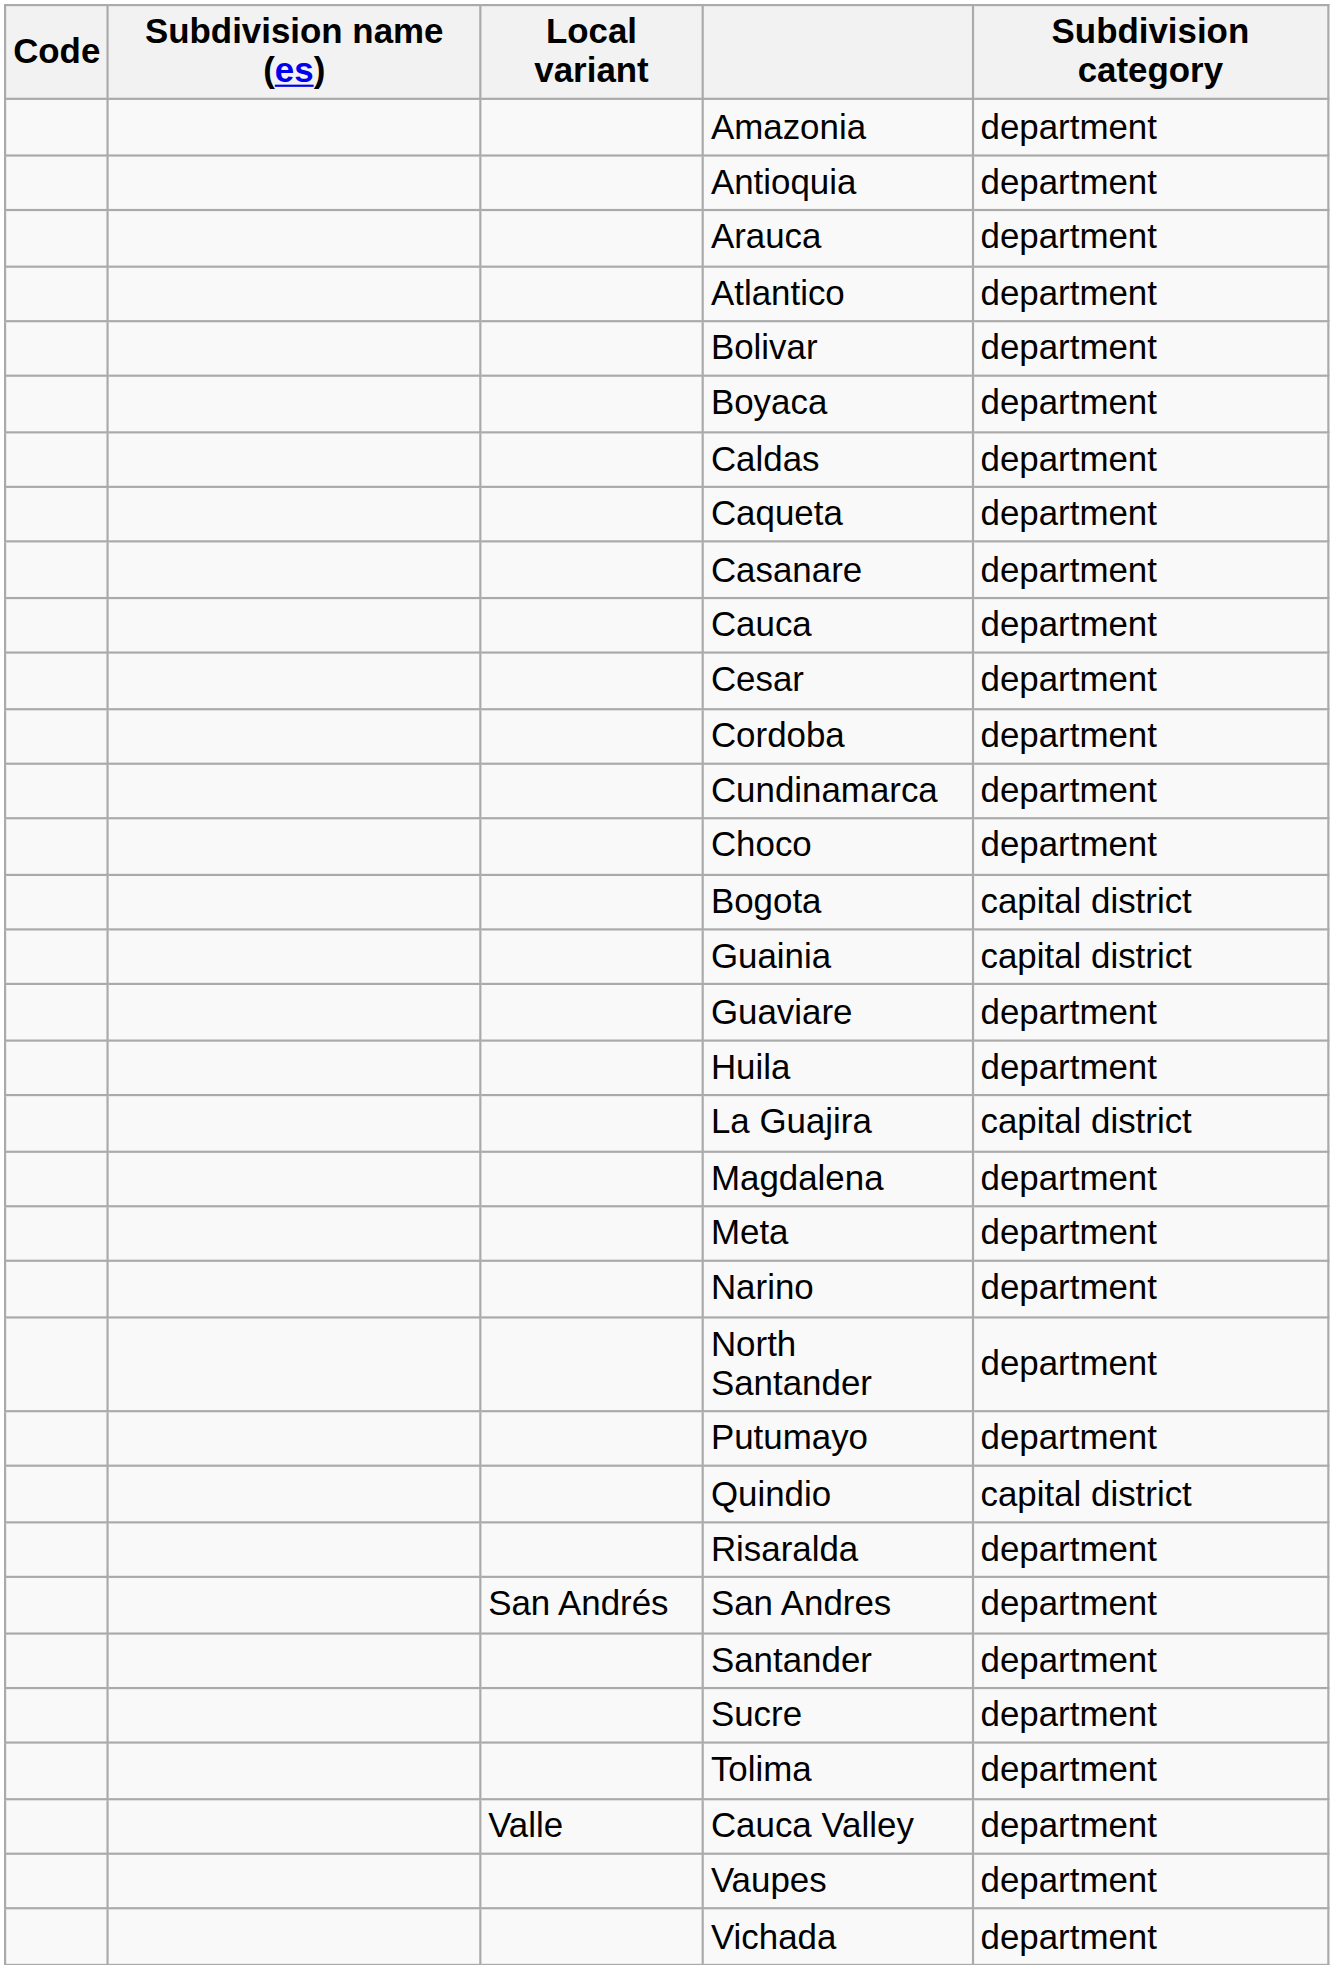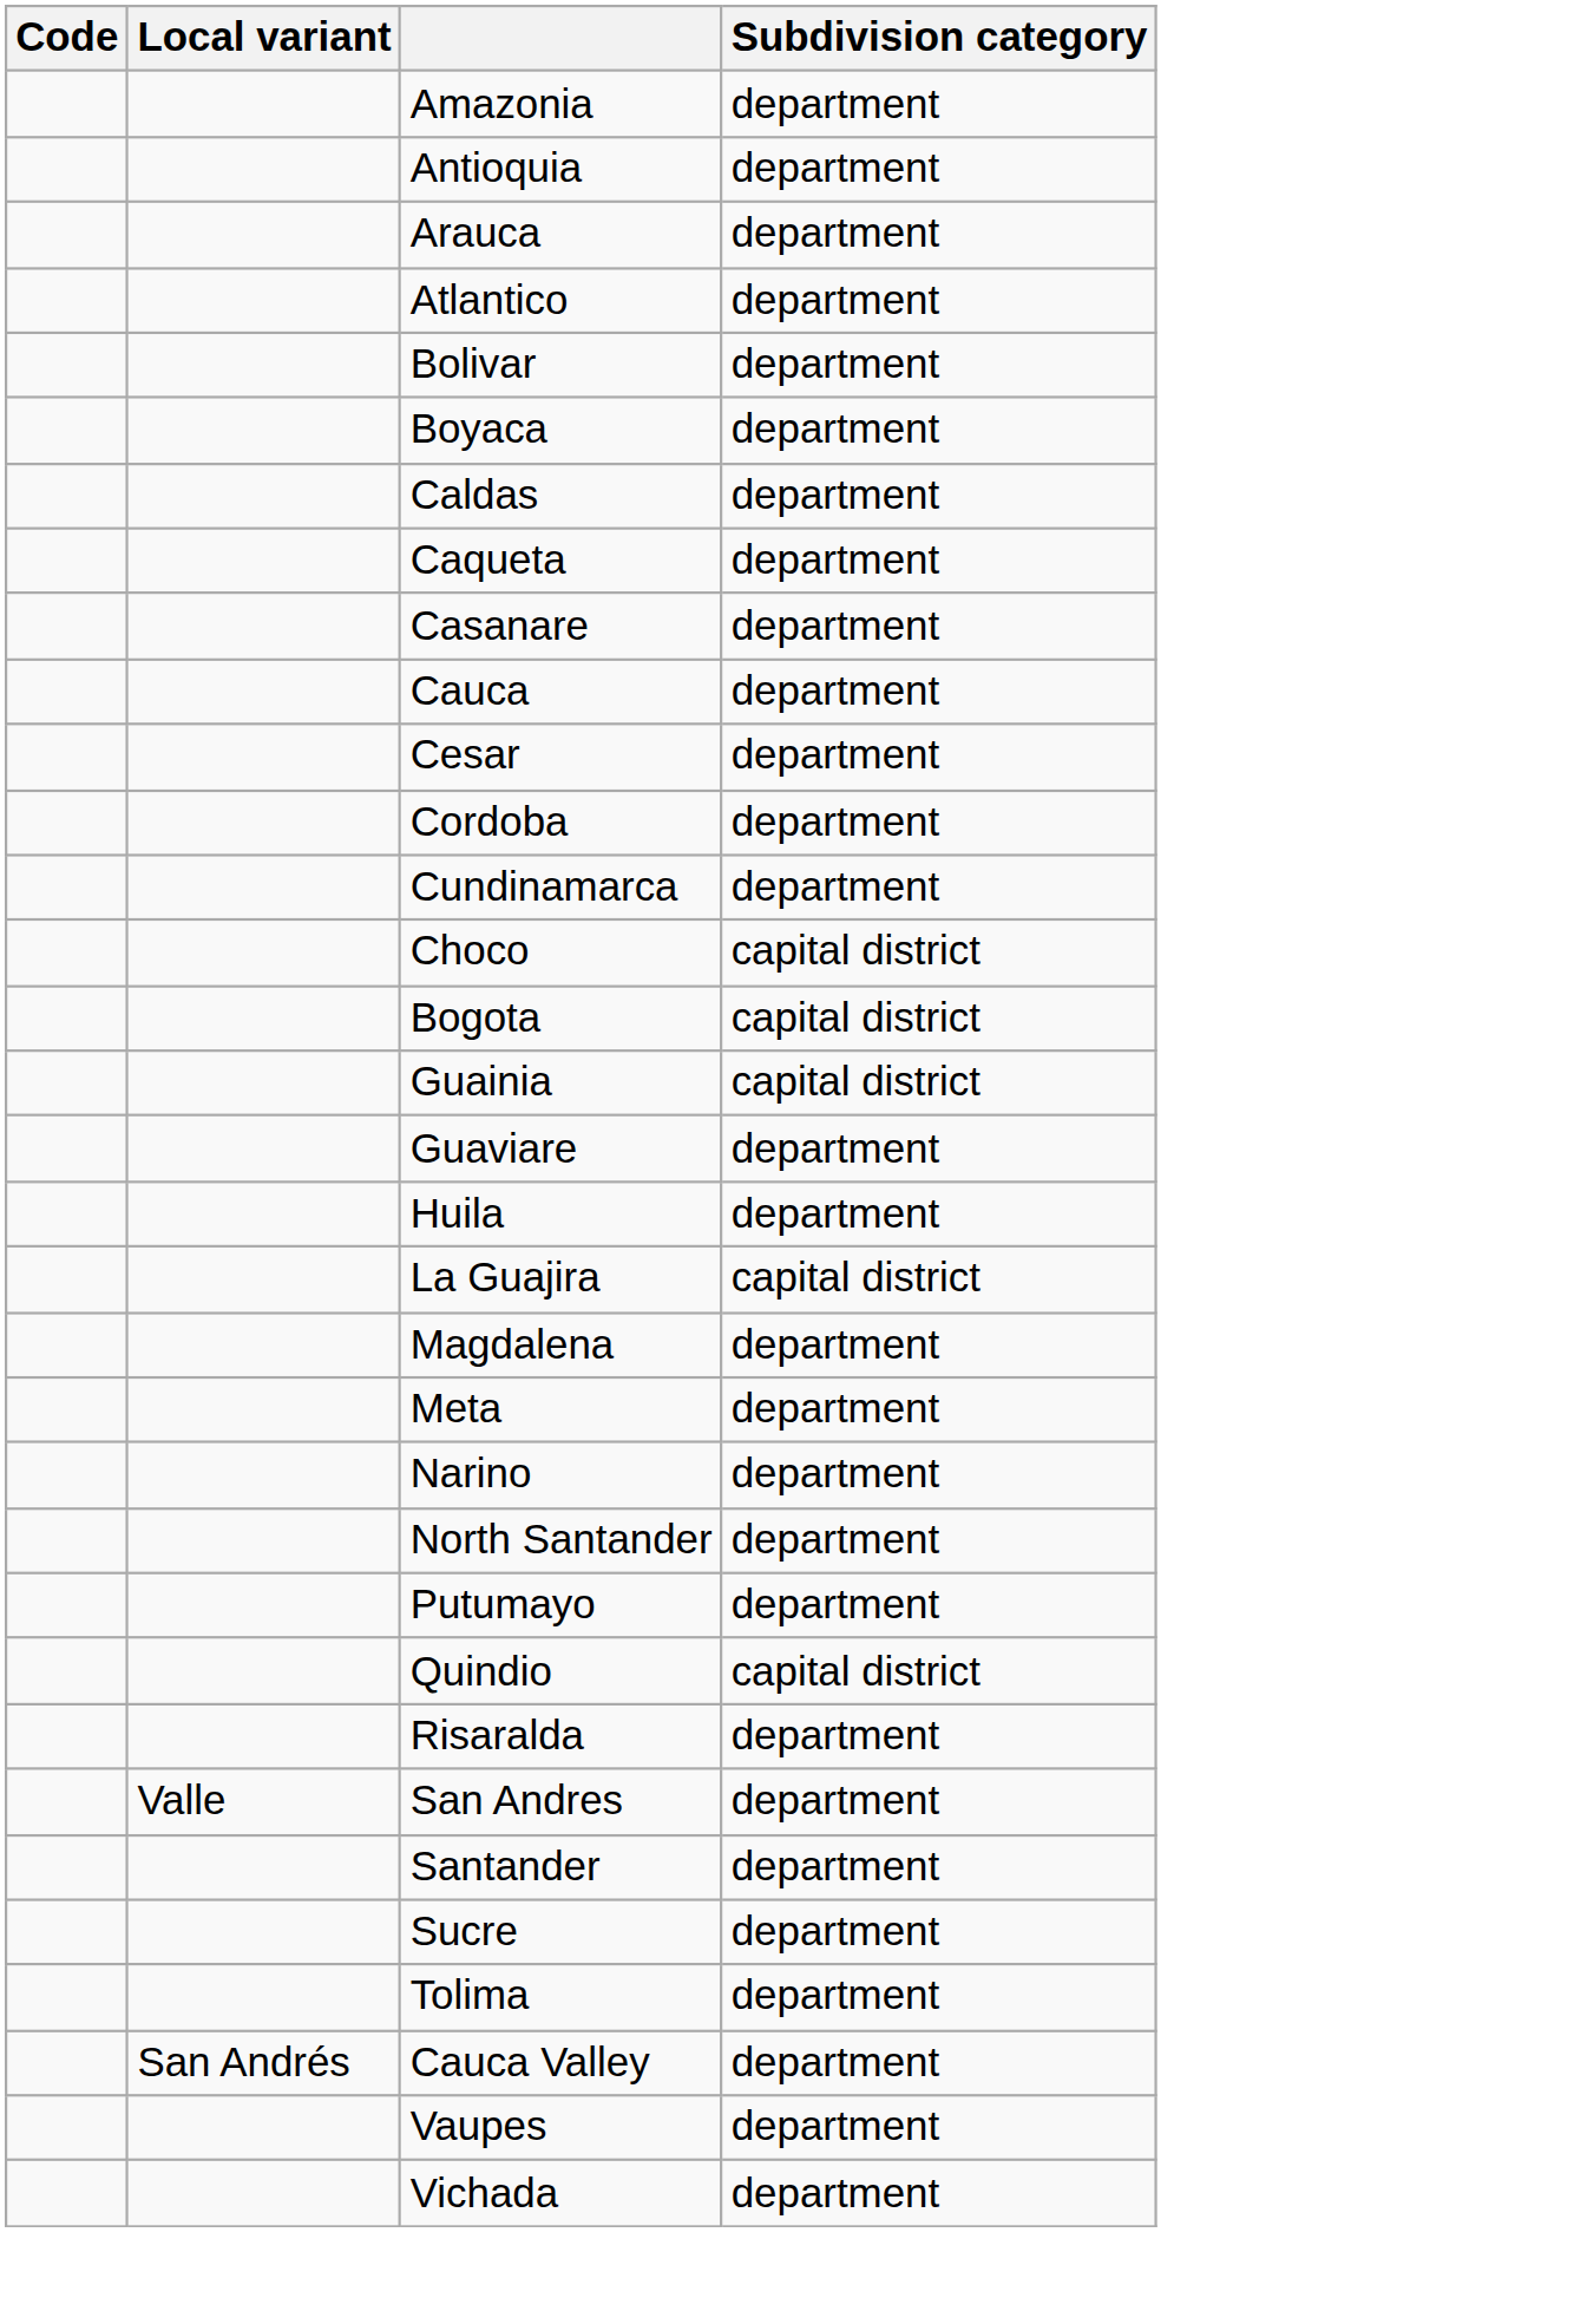- column: Subdivision name (es)
Choco | Subdivision category: department -> capital district
San Andres | Local variant: San Andrés -> Valle
Cauca Valley | Local variant: Valle -> San Andrés
